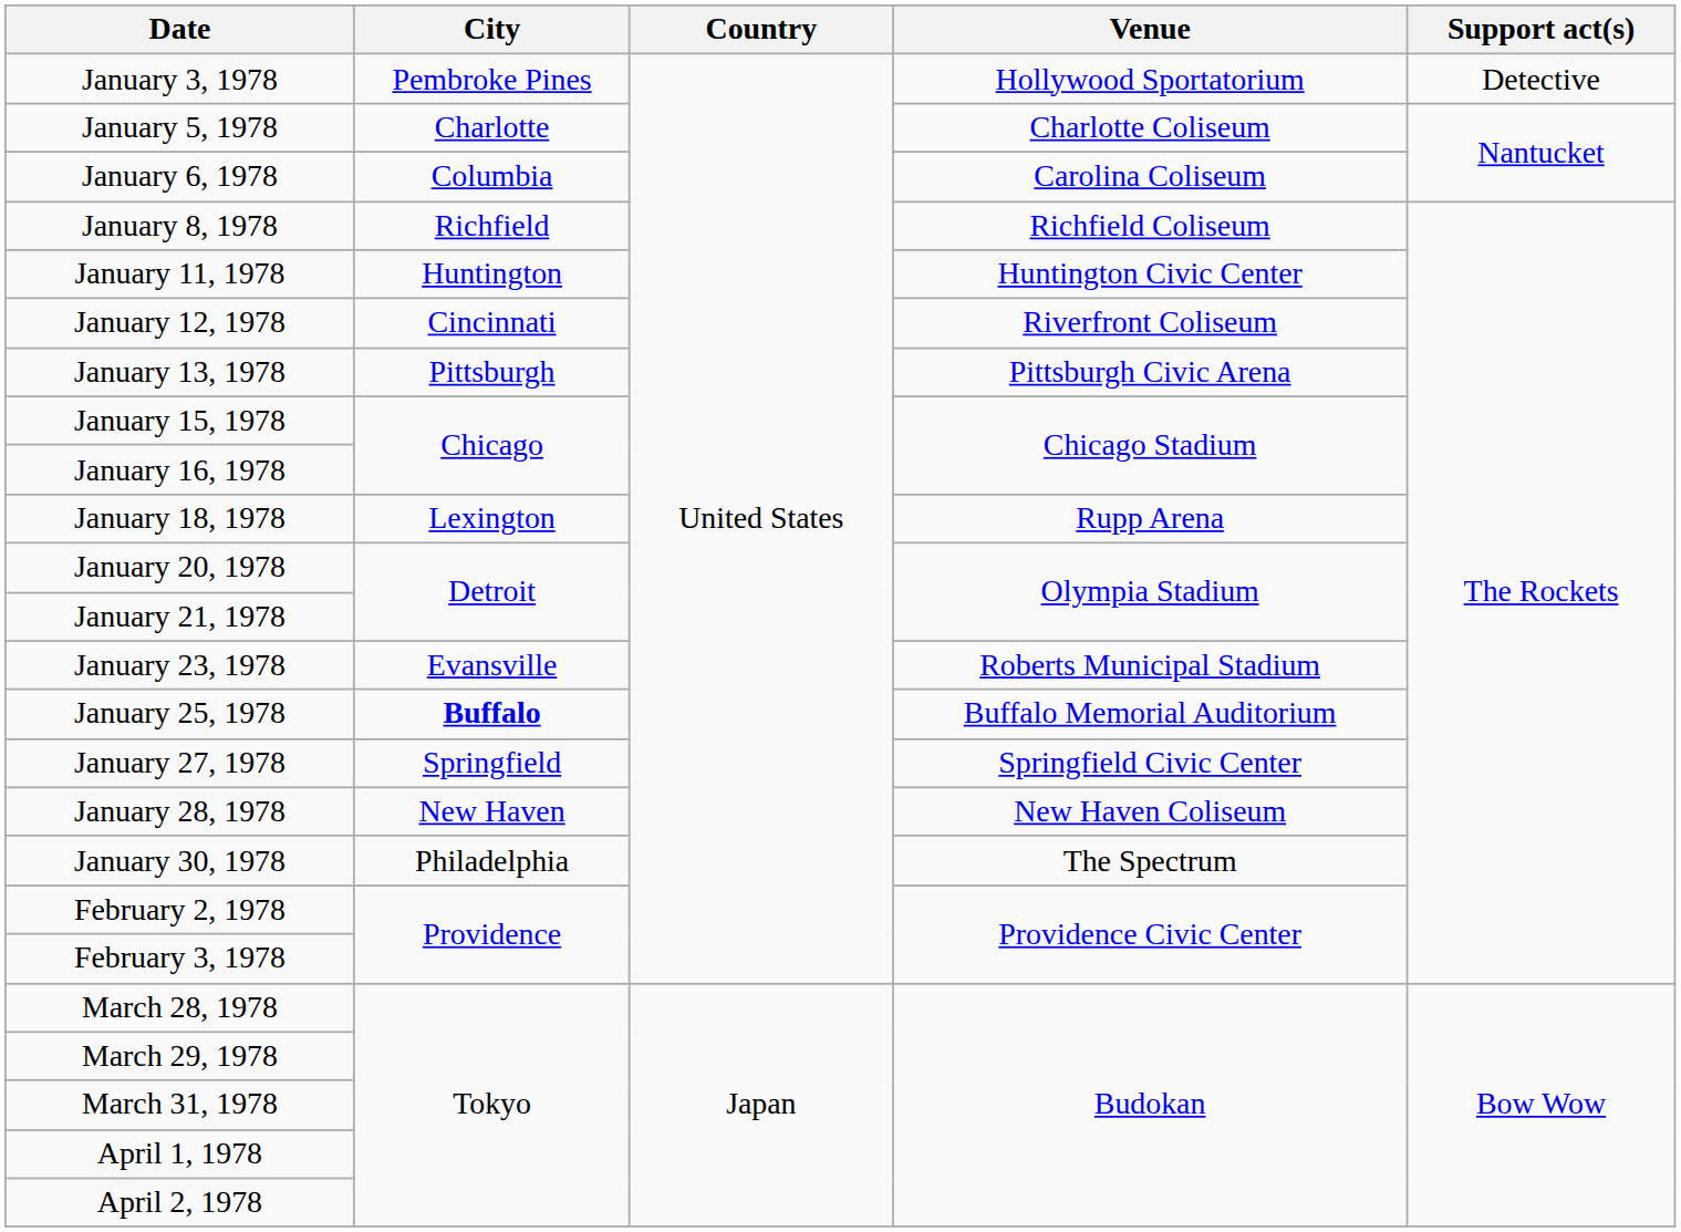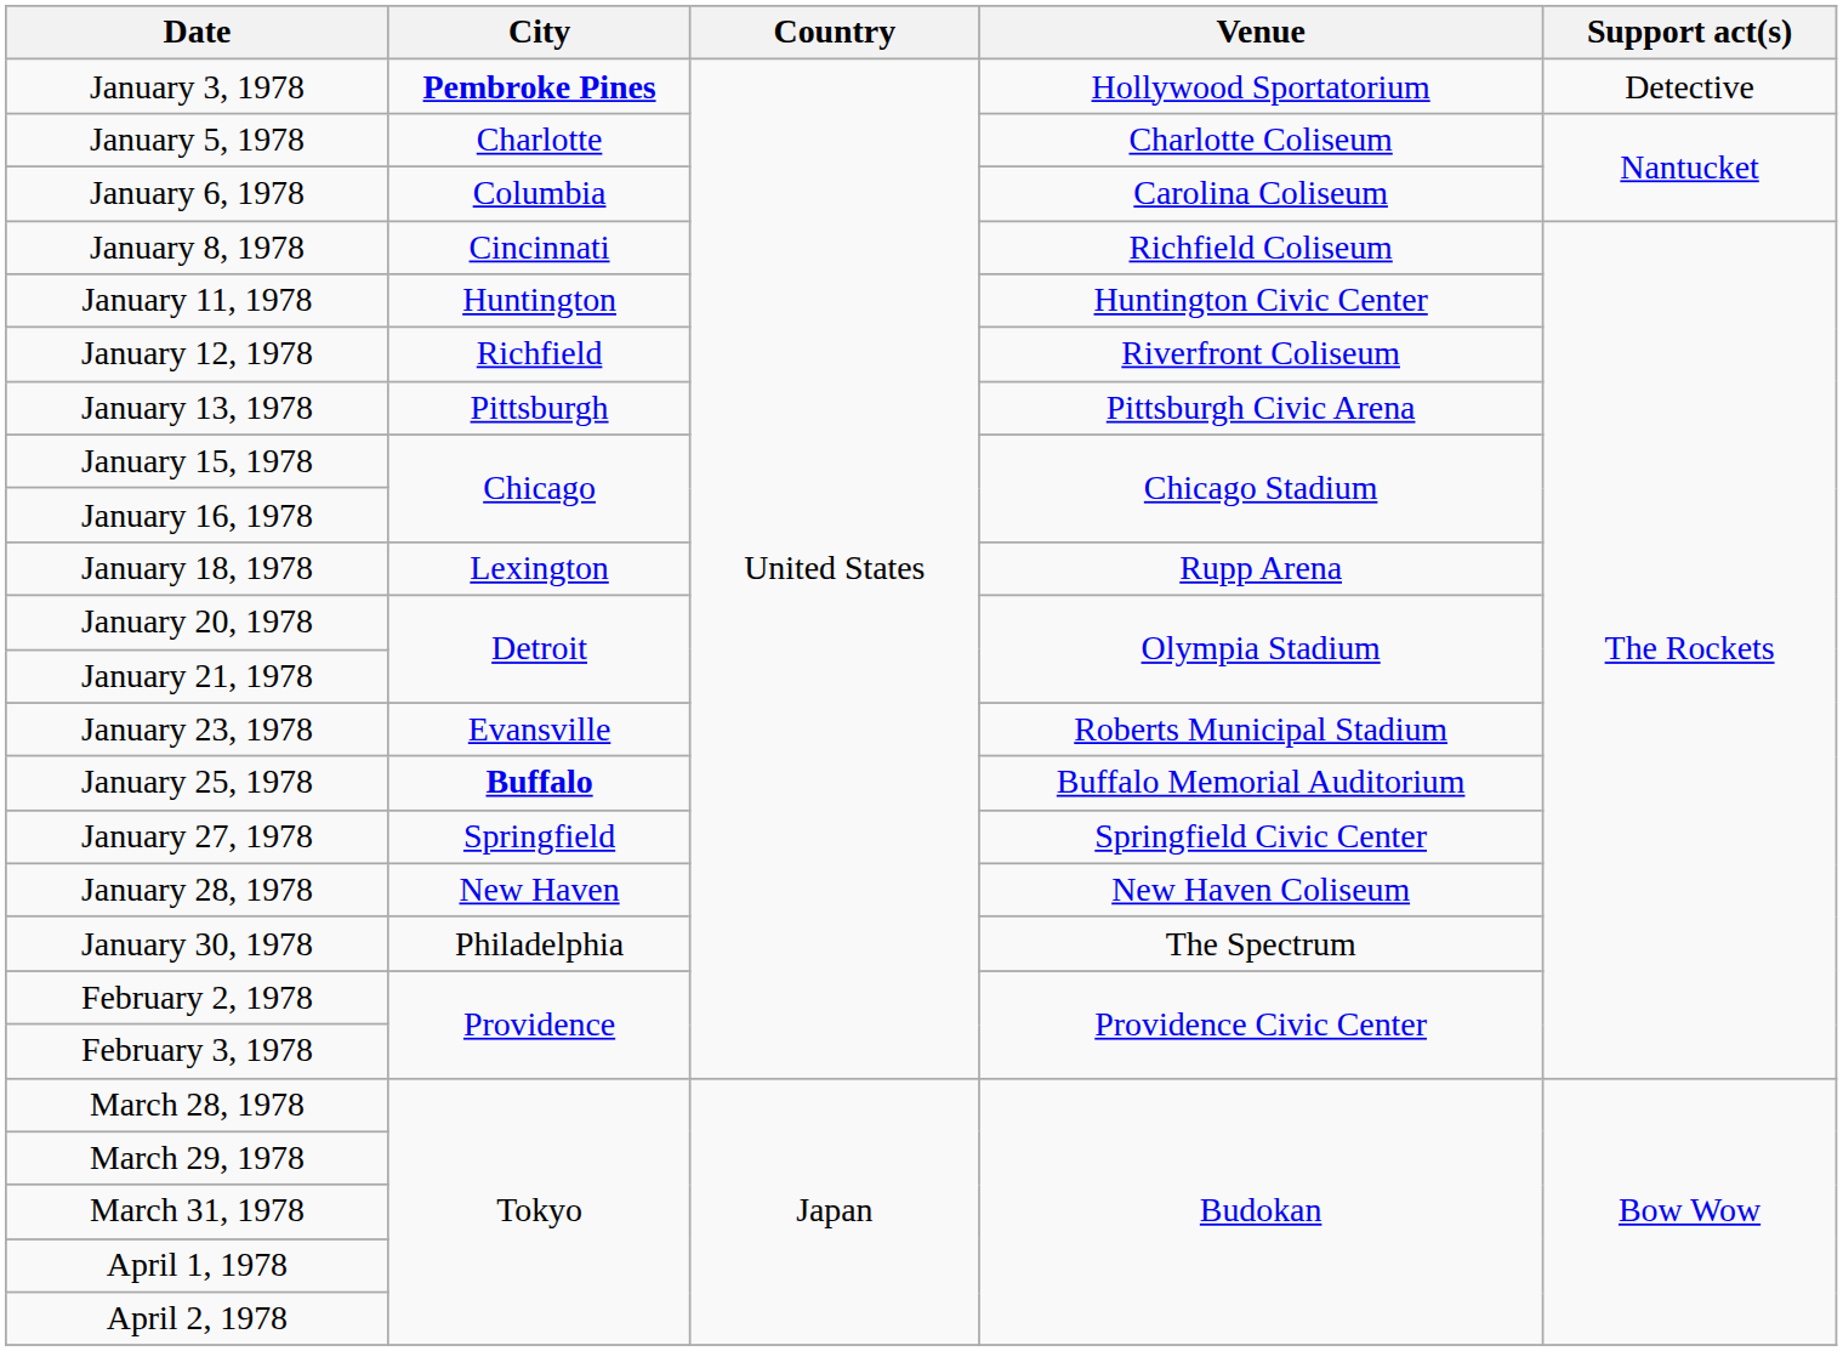January 3, 1978 | City: normal -> bold
January 8, 1978 | City: Richfield -> Cincinnati
January 12, 1978 | City: Cincinnati -> Richfield
